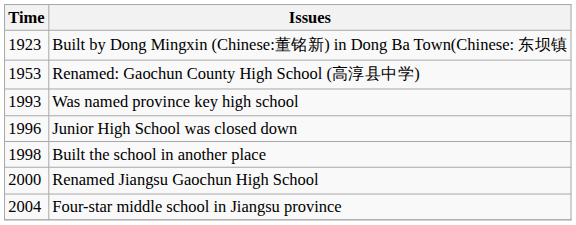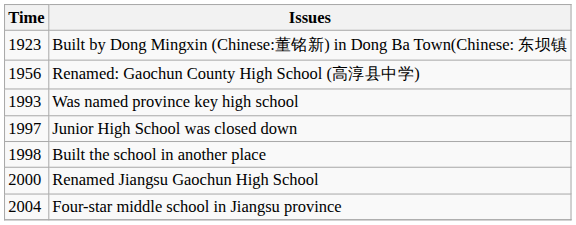Renamed: Gaochun County High School (高淳县中学) | Time: 1953 -> 1956
Junior High School was closed down | Time: 1996 -> 1997
